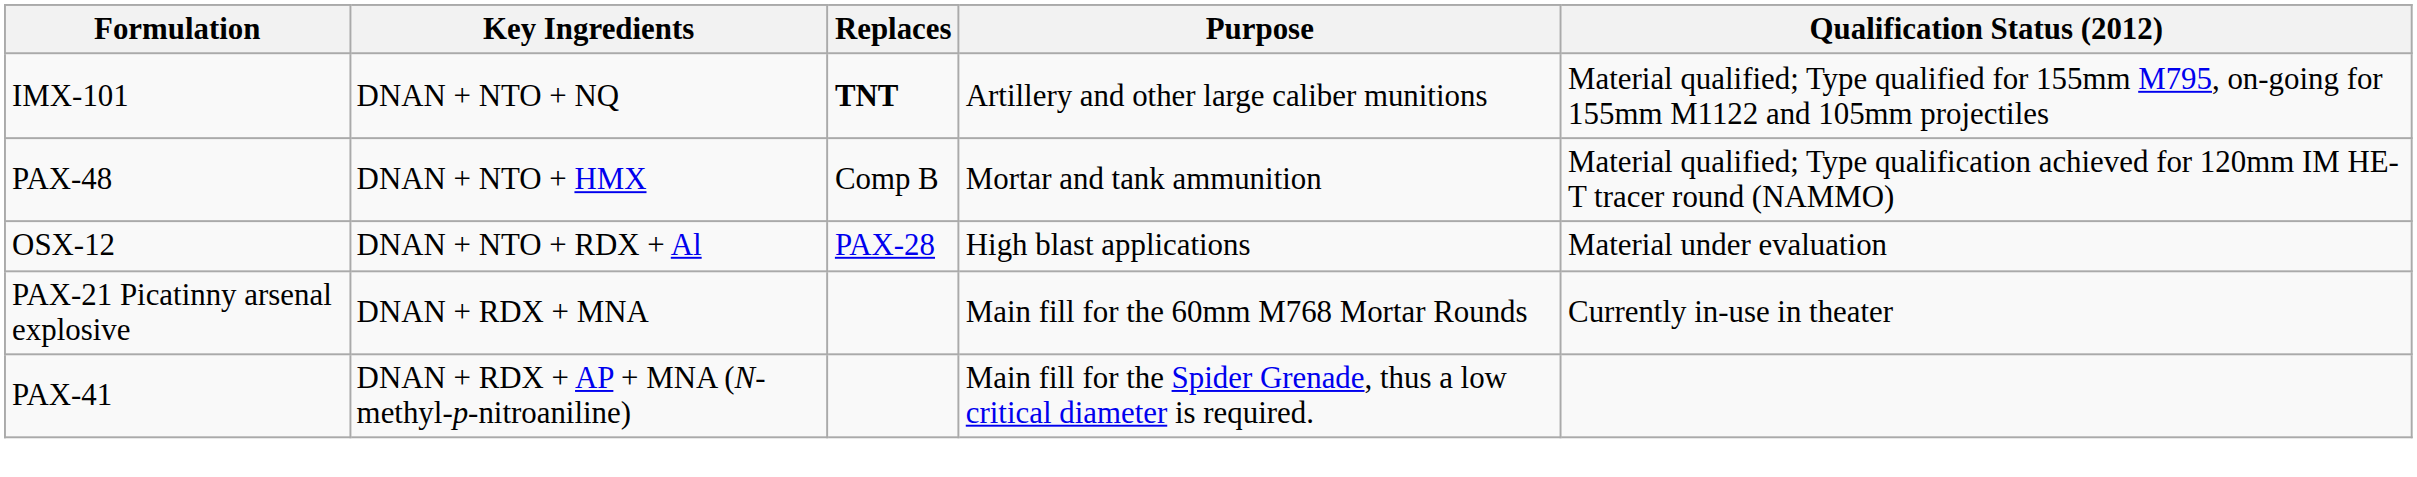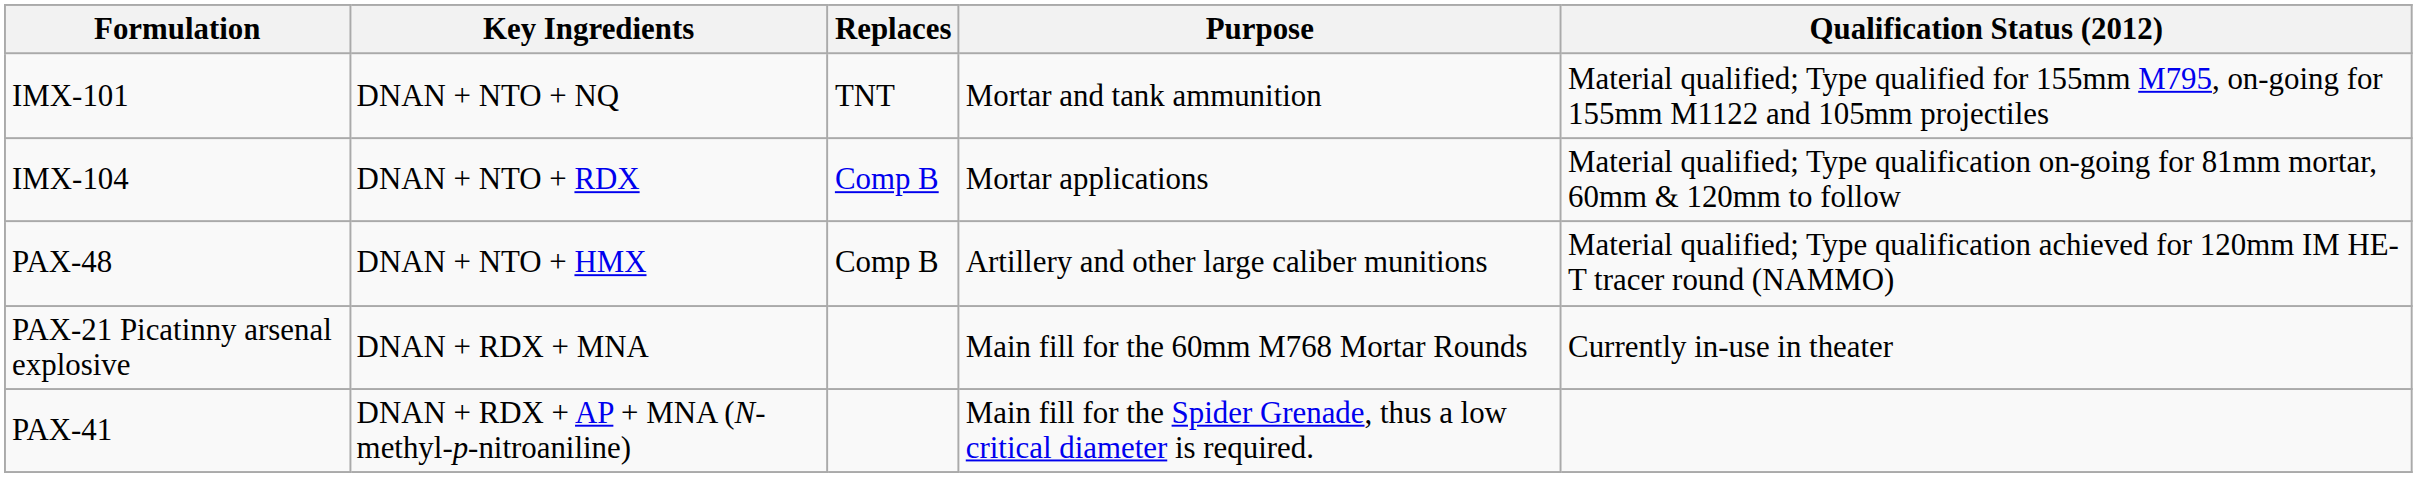IMX-101 | Replaces: bold -> normal
IMX-101 | Purpose: Artillery and other large caliber munitions -> Mortar and tank ammunition
+ row: IMX-104 | DNAN + NTO + RDX | Comp B | Mortar applications | Material qualified; Type qualification on-going for 81mm mortar, 60mm & 120mm to follow
PAX-48 | Purpose: Mortar and tank ammunition -> Artillery and other large caliber munitions
- row: OSX-12 | DNAN + NTO + RDX + Al | PAX-28 | High blast applications | Material under evaluation
